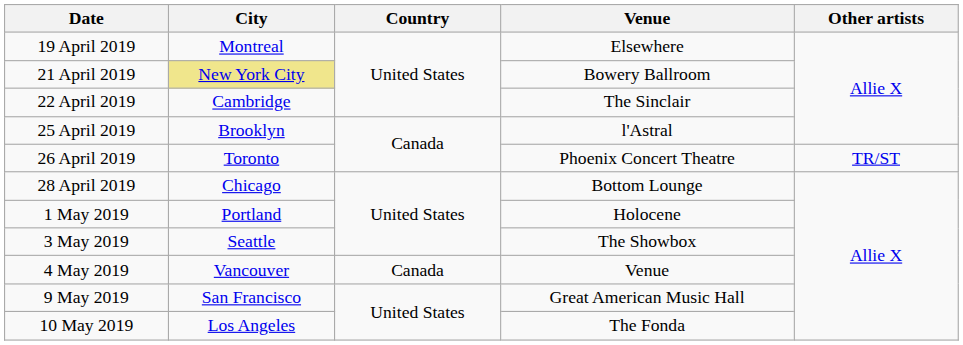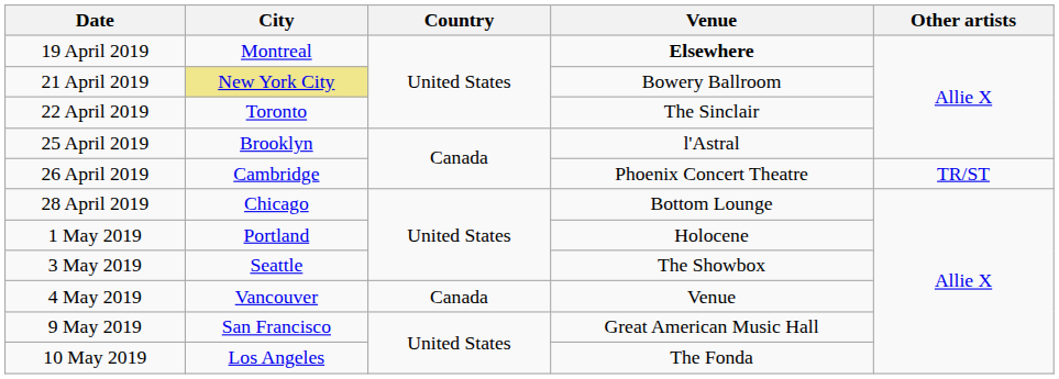19 April 2019 | Venue: normal -> bold
22 April 2019 | City: Cambridge -> Toronto
26 April 2019 | City: Toronto -> Cambridge
